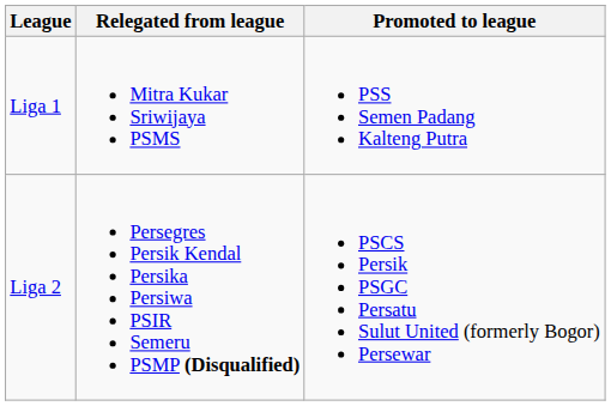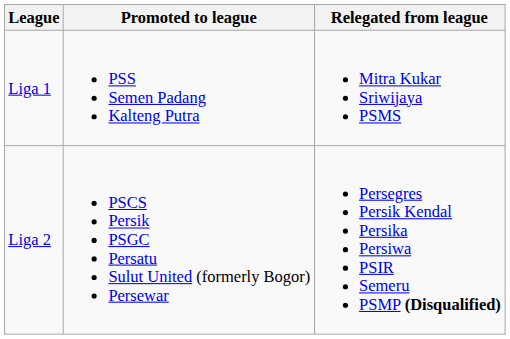columns swapped: Promoted to league <-> Relegated from league
